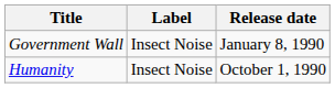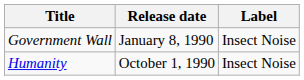columns swapped: Release date <-> Label
